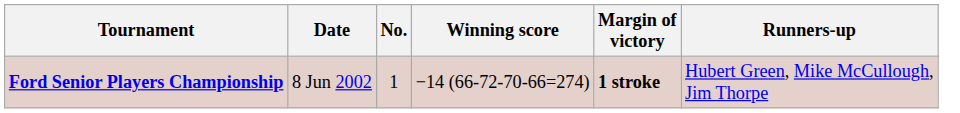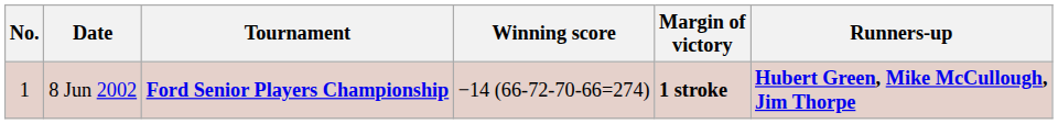columns swapped: No. <-> Tournament
8 Jun 2002 | Runners-up: normal -> bold
